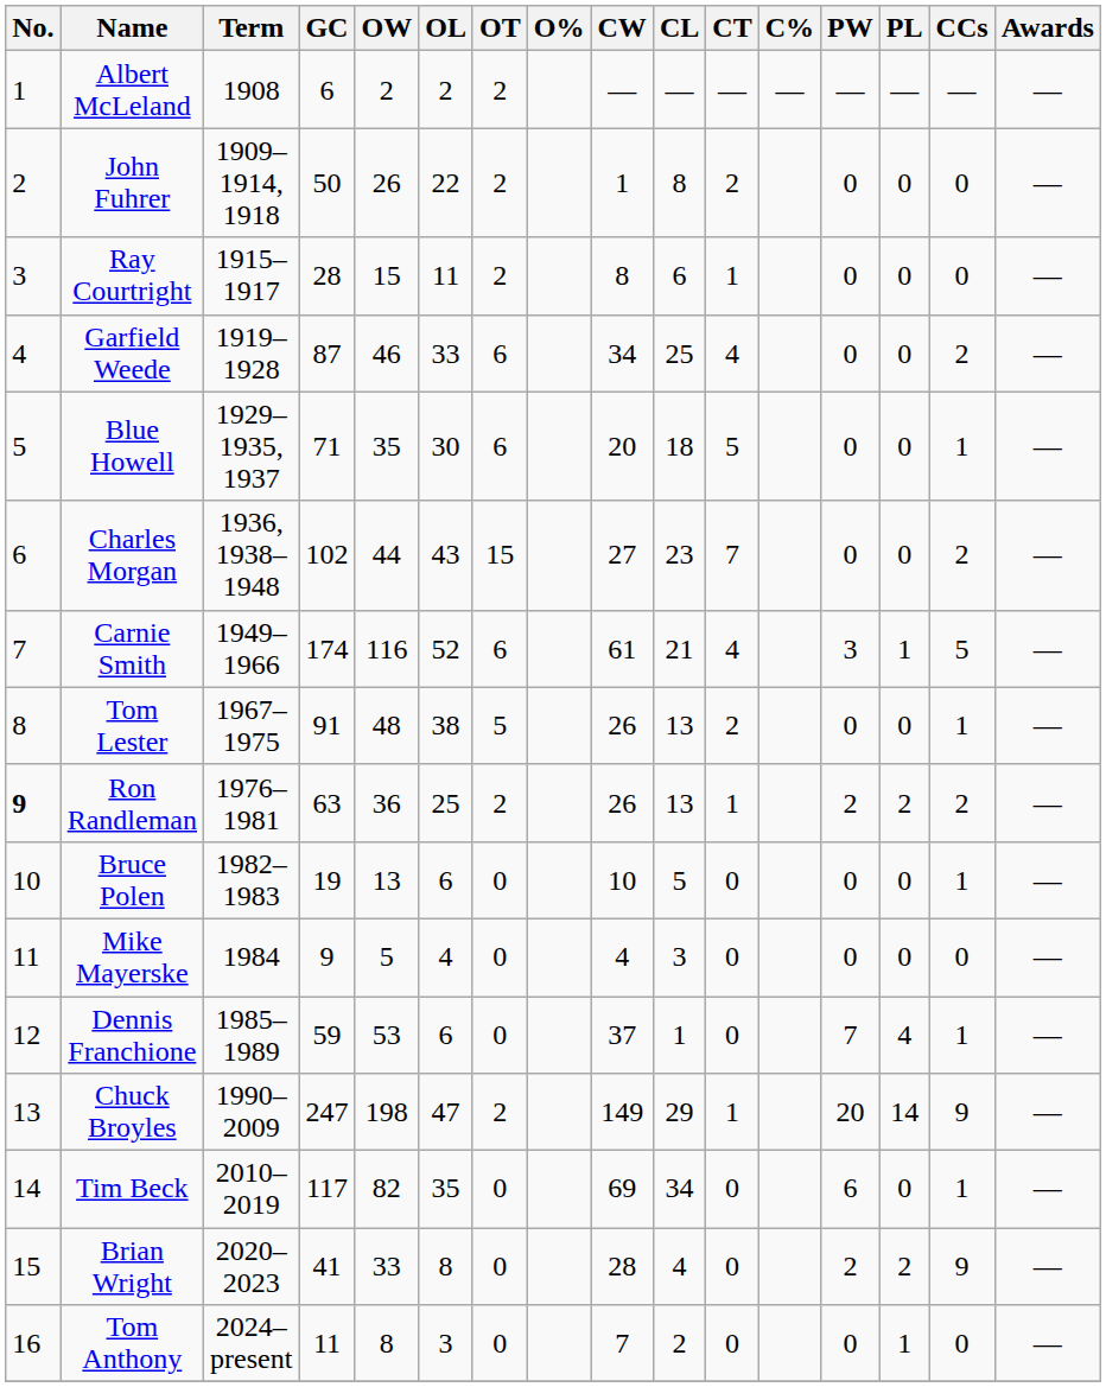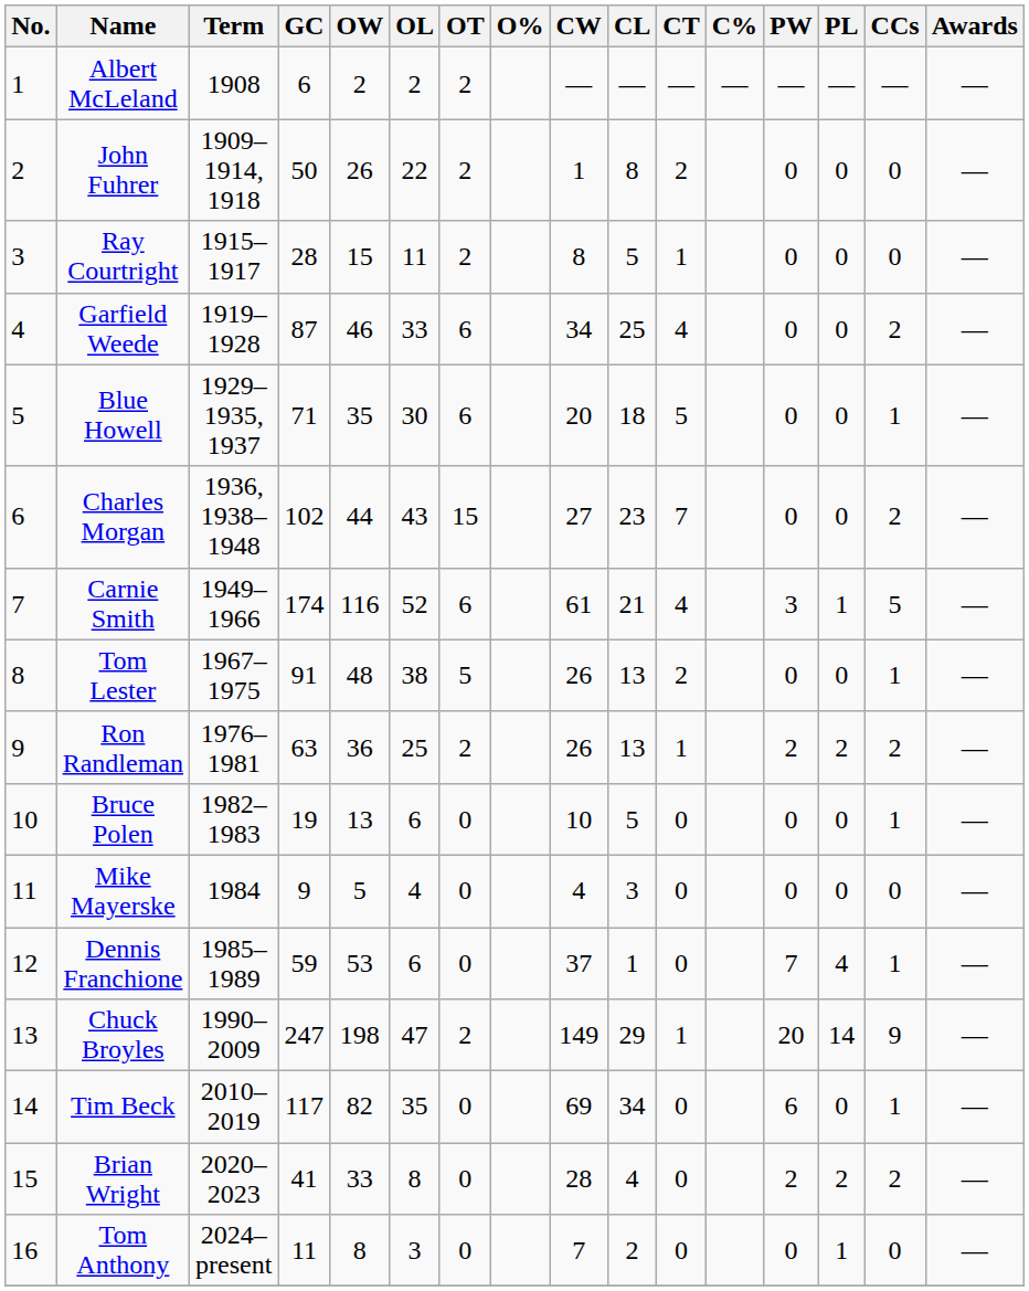Ray Courtright | CL: 6 -> 5
Ron Randleman | No.: bold -> normal
Brian Wright | CCs: 9 -> 2
